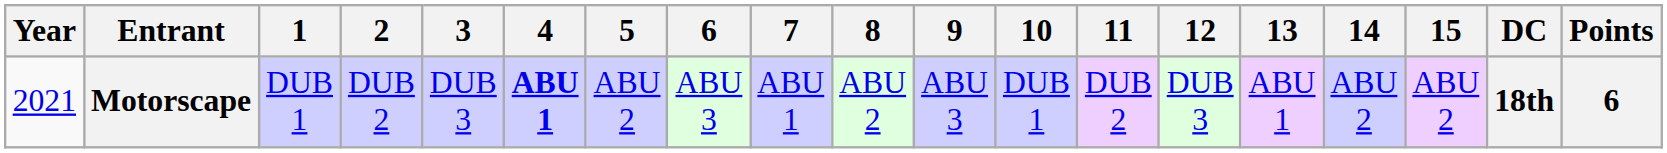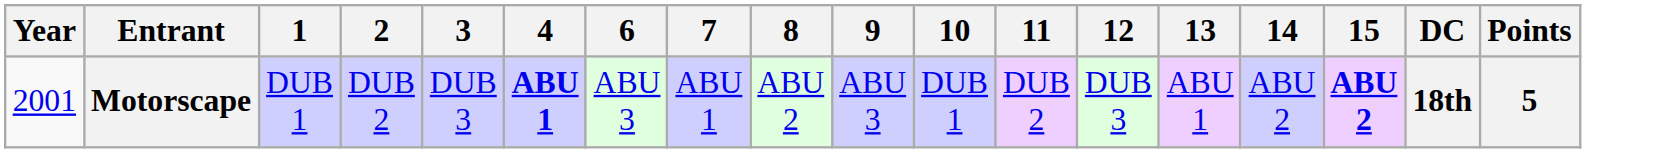- column: 5 | ABU 2
Motorscape | Year: 2021 -> 2001
Motorscape | 15: normal -> bold
Motorscape | Points: 6 -> 5
